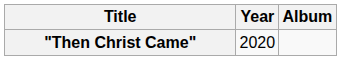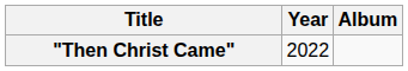"Then Christ Came" | Year: 2020 -> 2022
